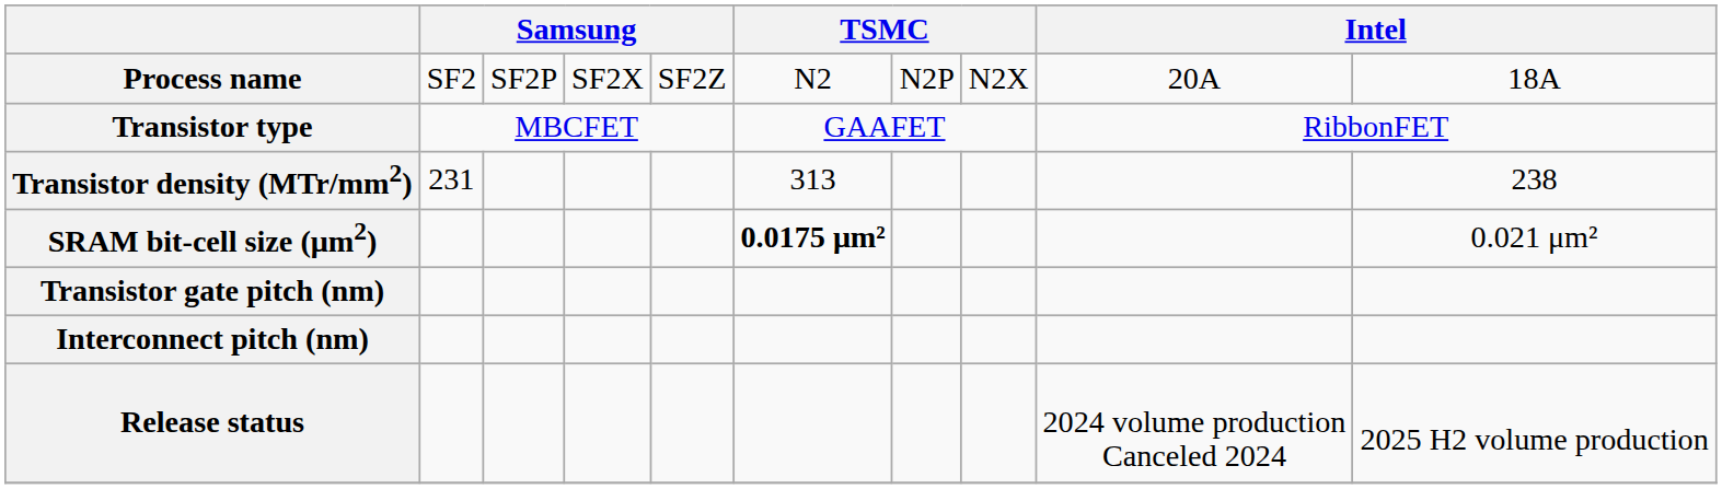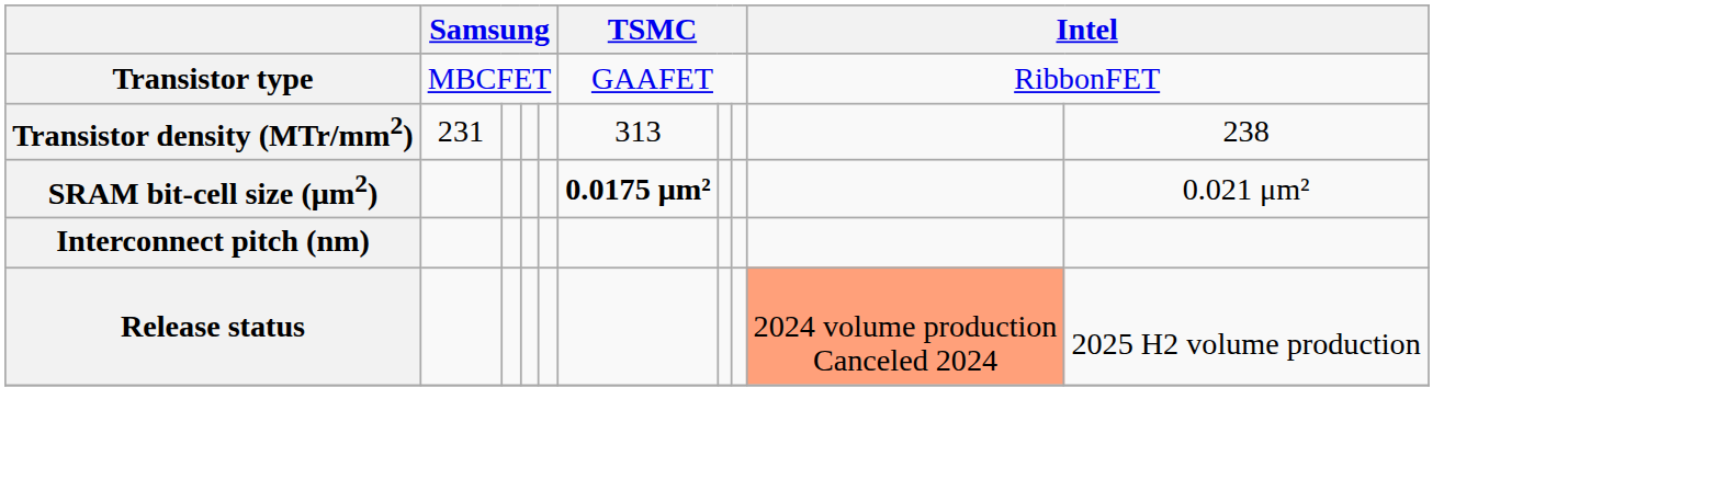- row: Process name | SF2 | SF2P | SF2X | SF2Z | N2 | N2P | N2X | 20A | 18A
- row: Transistor gate pitch (nm)
Release status | column 9: no background -> lightsalmon background
